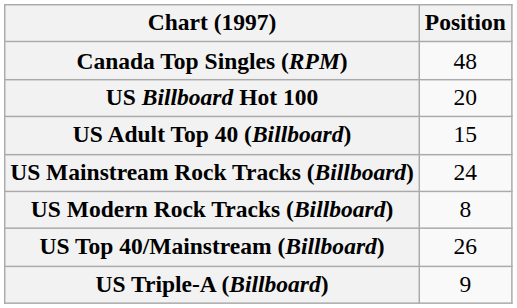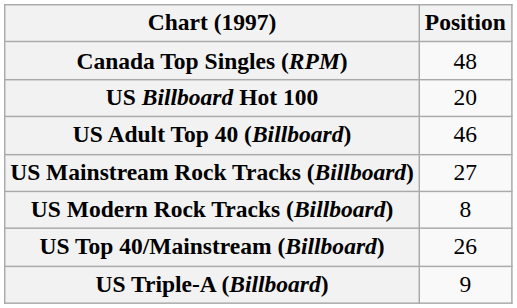US Adult Top 40 (Billboard) | Position: 15 -> 46
US Mainstream Rock Tracks (Billboard) | Position: 24 -> 27
